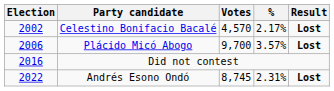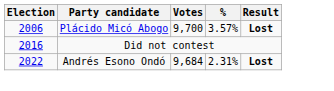- row: 2002 | Celestino Bonifacio Bacalé | 4,570 | 2.17% | Lost
Andrés Esono Ondó | Votes: 8,745 -> 9,684
